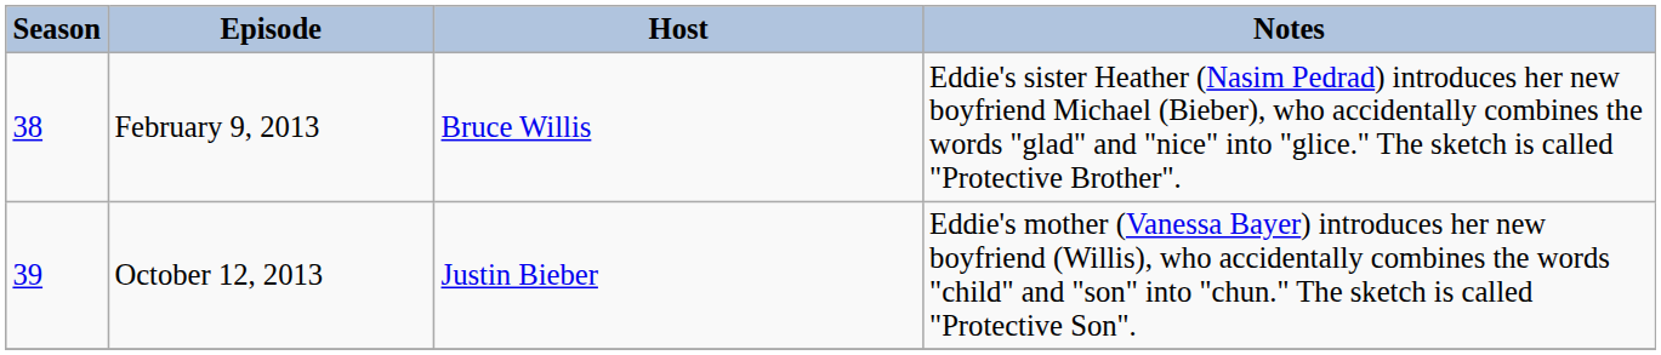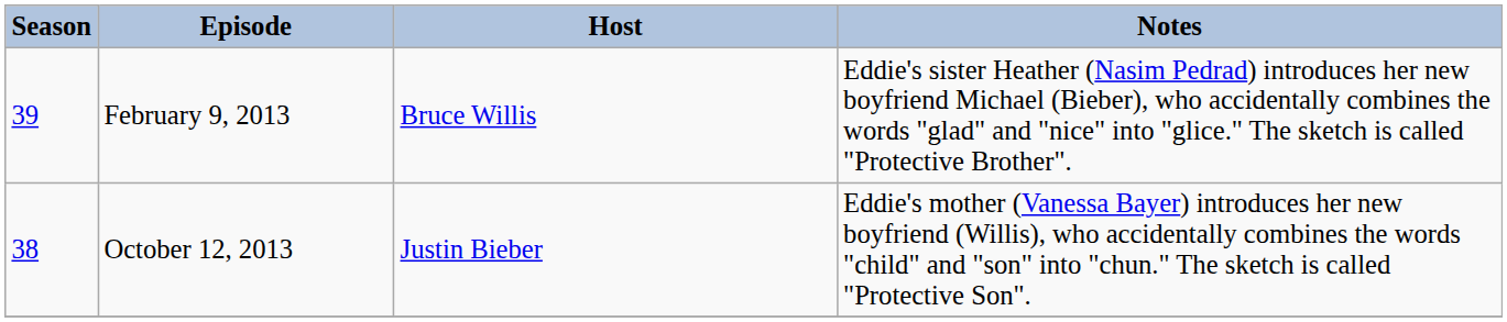February 9, 2013 | Season: 38 -> 39
October 12, 2013 | Season: 39 -> 38
